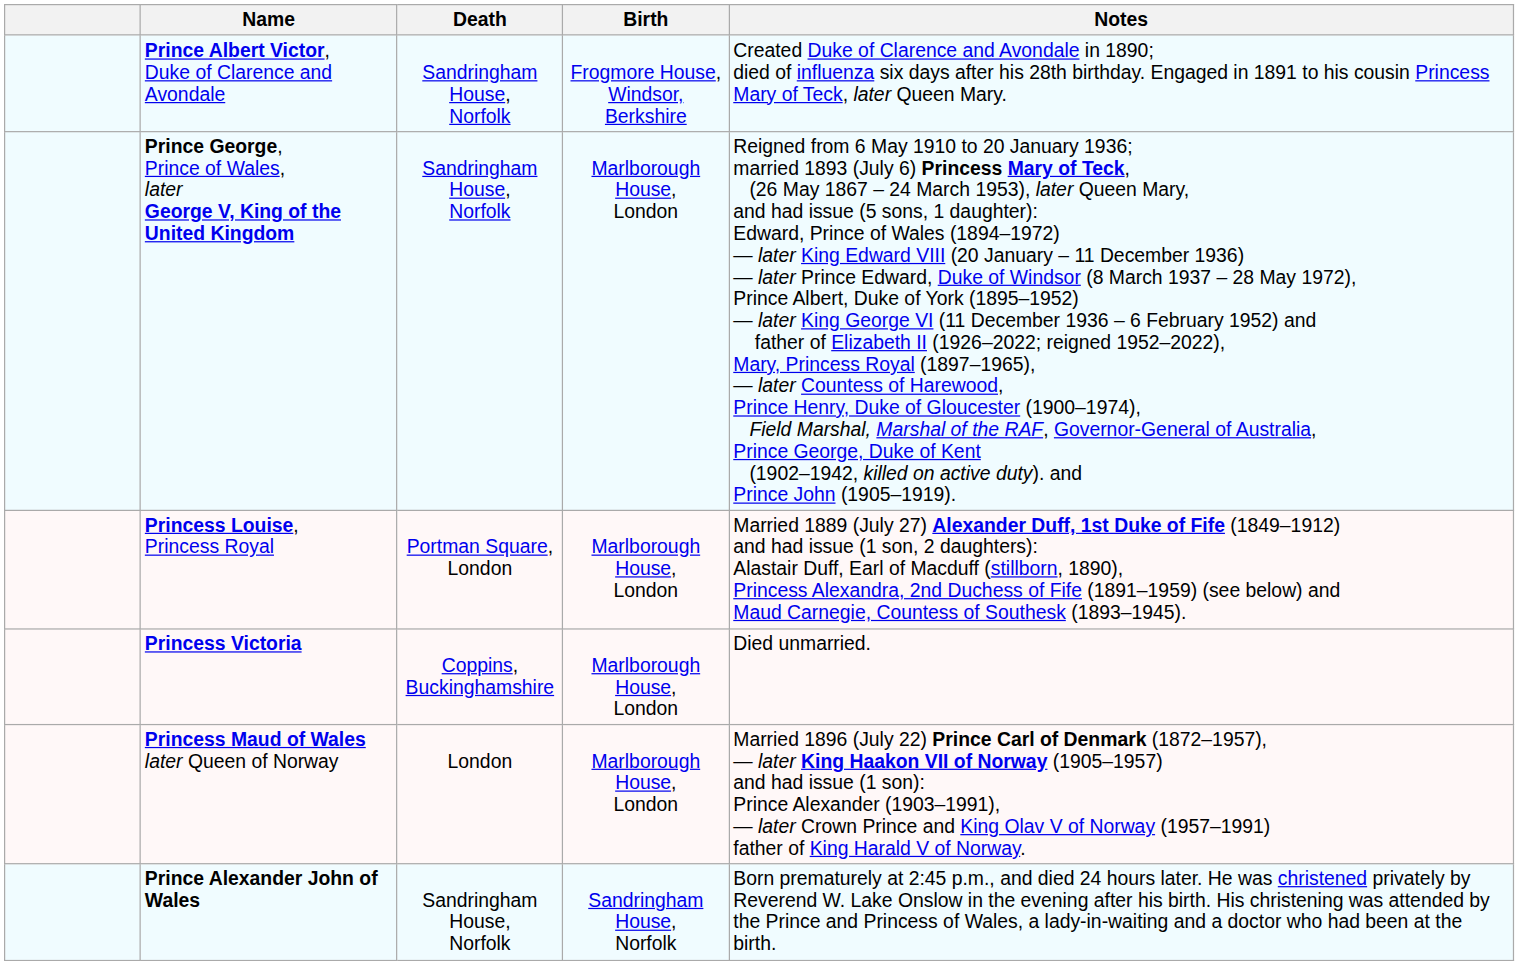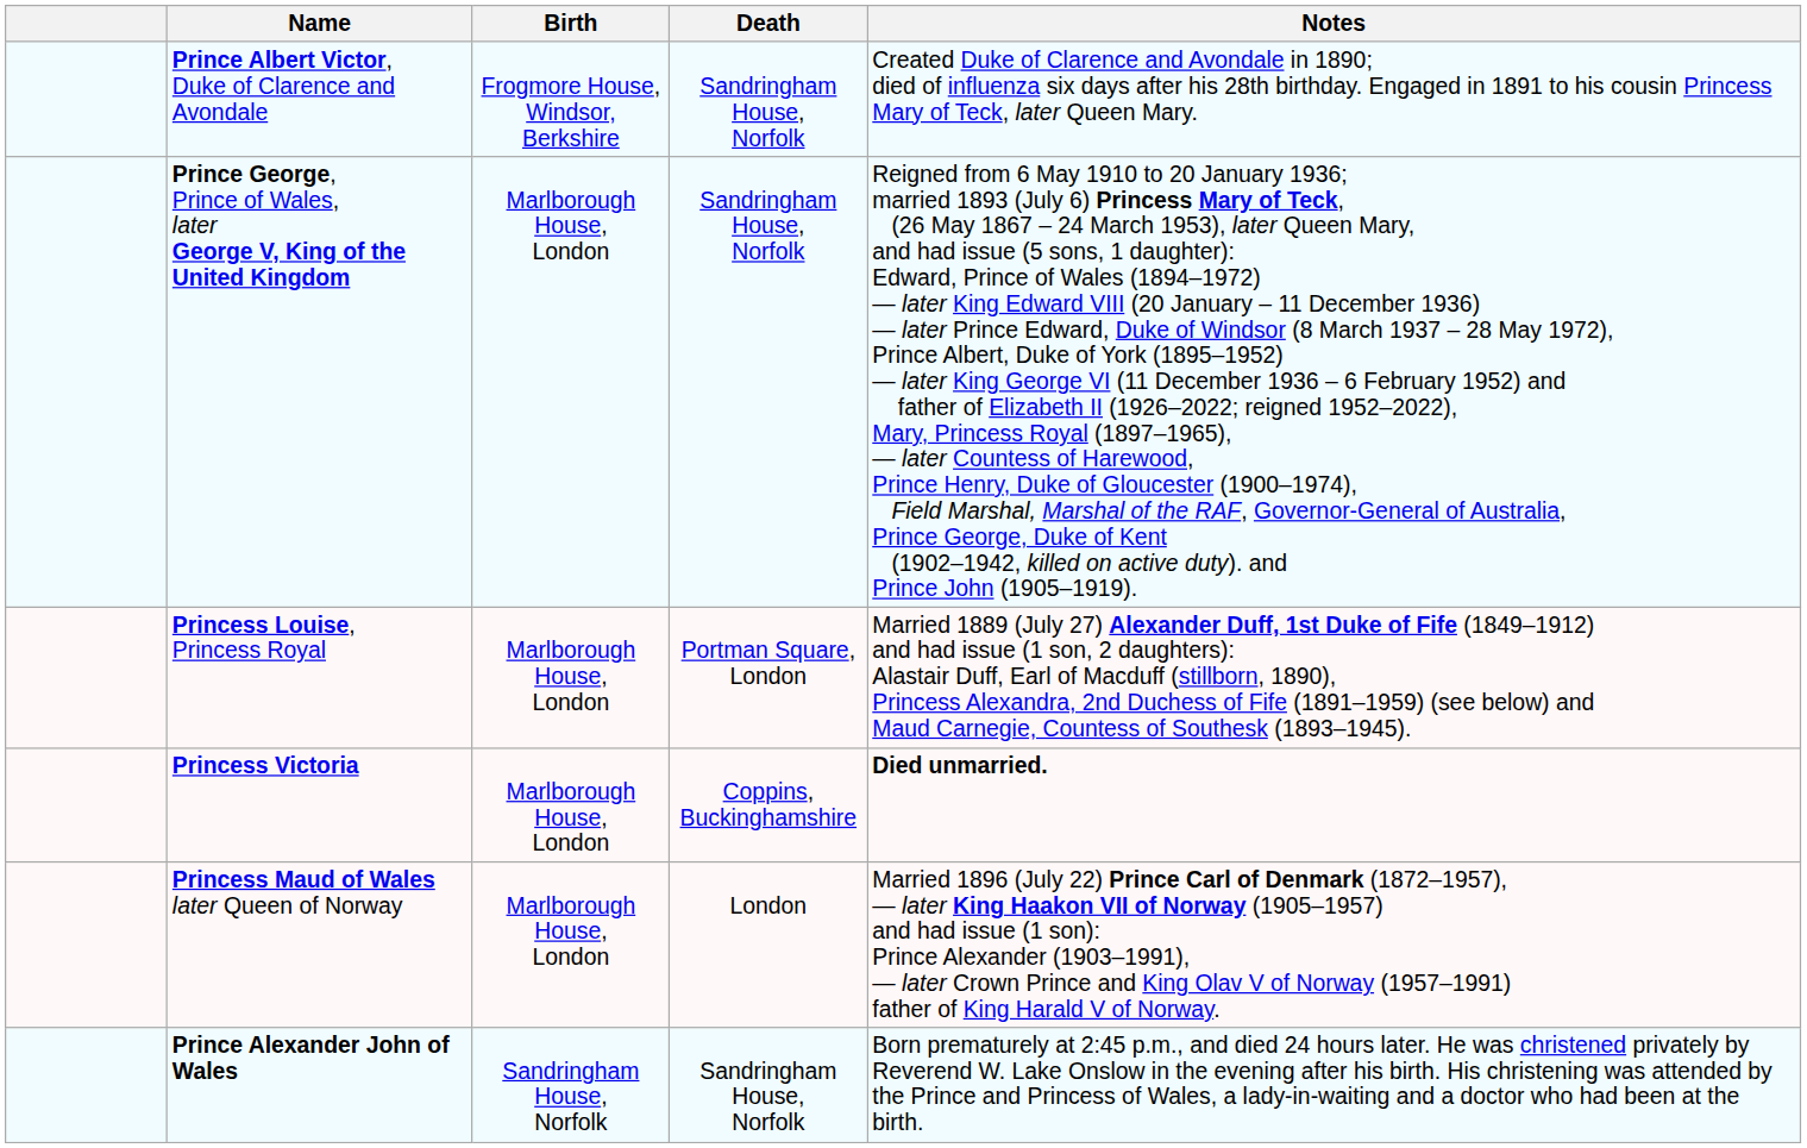columns swapped: Birth <-> Death
Princess Victoria | Notes: normal -> bold
